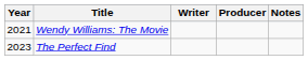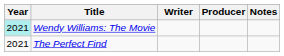Wendy Williams: The Movie | Year: no background -> paleturquoise background
The Perfect Find | Year: 2023 -> 2021
